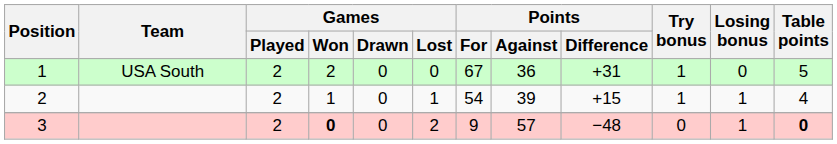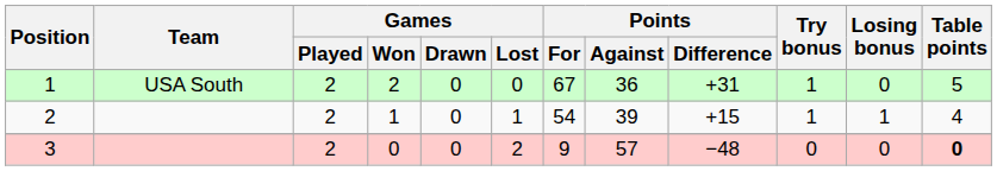3 | Games / Won: bold -> normal
3 | Losing bonus: 1 -> 0
